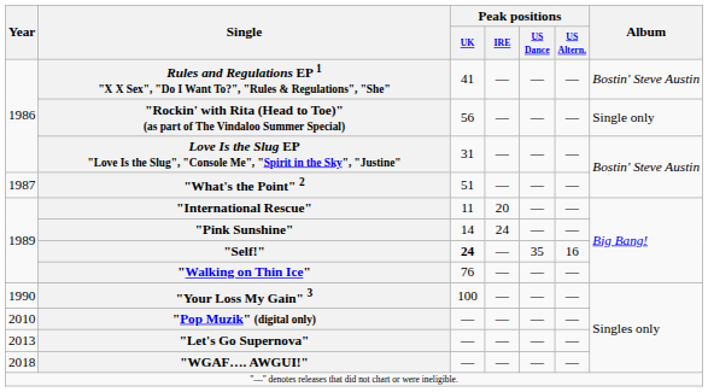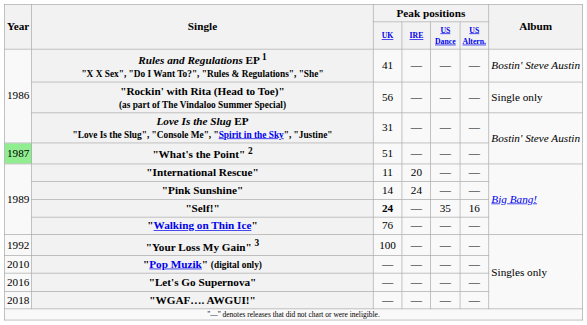"What's the Point" 2 | Year: no background -> lightgreen background
"Your Loss My Gain" 3 | Year: 1990 -> 1992
"Let's Go Supernova" | Year: 2013 -> 2016
